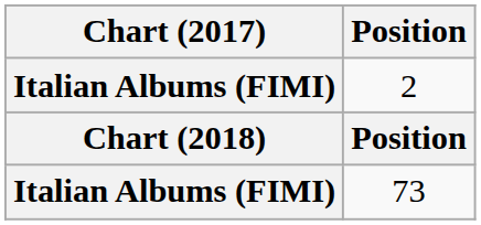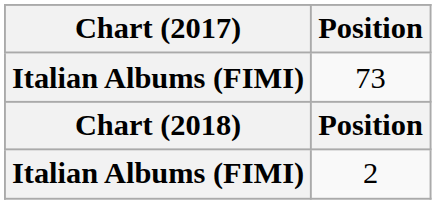rows swapped: 2 <-> 73
